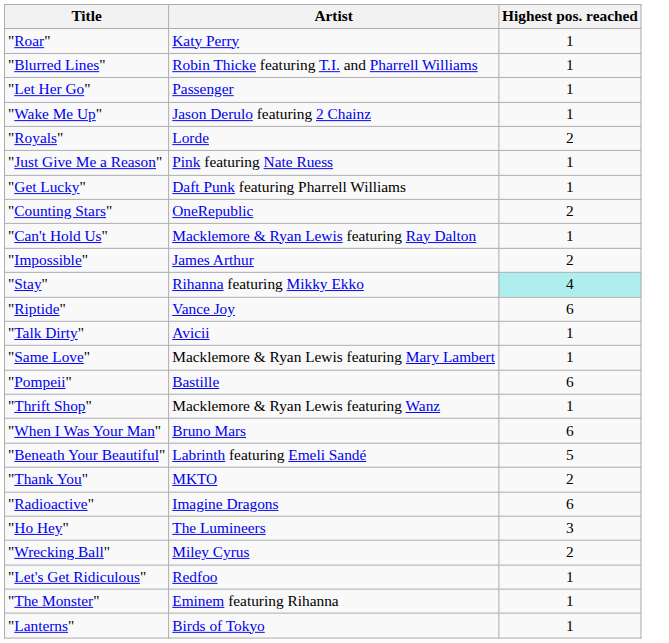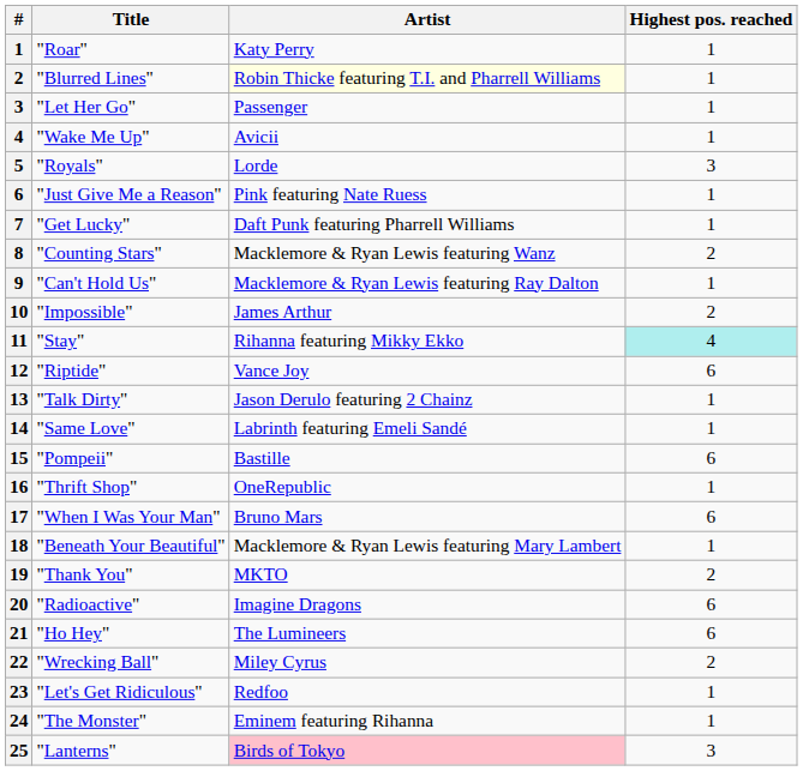+ column: # | 1 | 2 | 3 | 4 | 5 | 6 | 7 | 8 | 9 | 10 | 11 | 12 | 13 | 14 | 15 | 16 | 17 | 18 | 19 | 20 | 21 | 22 | 23 | 24 | 25
"Blurred Lines" | Artist: no background -> lightyellow background
"Wake Me Up" | Artist: Jason Derulo featuring 2 Chainz -> Avicii
"Royals" | Highest pos. reached: 2 -> 3
"Counting Stars" | Artist: OneRepublic -> Macklemore & Ryan Lewis featuring Wanz
"Talk Dirty" | Artist: Avicii -> Jason Derulo featuring 2 Chainz
"Same Love" | Artist: Macklemore & Ryan Lewis featuring Mary Lambert -> Labrinth featuring Emeli Sandé
"Thrift Shop" | Artist: Macklemore & Ryan Lewis featuring Wanz -> OneRepublic
"Beneath Your Beautiful" | Artist: Labrinth featuring Emeli Sandé -> Macklemore & Ryan Lewis featuring Mary Lambert
"Beneath Your Beautiful" | Highest pos. reached: 5 -> 1
"Ho Hey" | Highest pos. reached: 3 -> 6
"Lanterns" | Artist: no background -> pink background
"Lanterns" | Highest pos. reached: 1 -> 3
